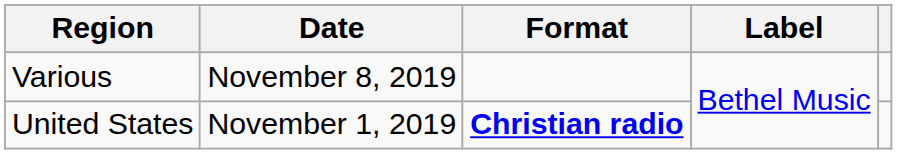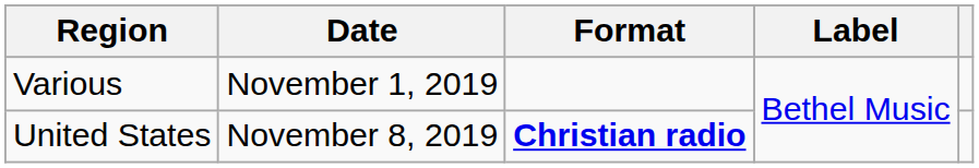Various | Date: November 8, 2019 -> November 1, 2019
United States | Date: November 1, 2019 -> November 8, 2019
